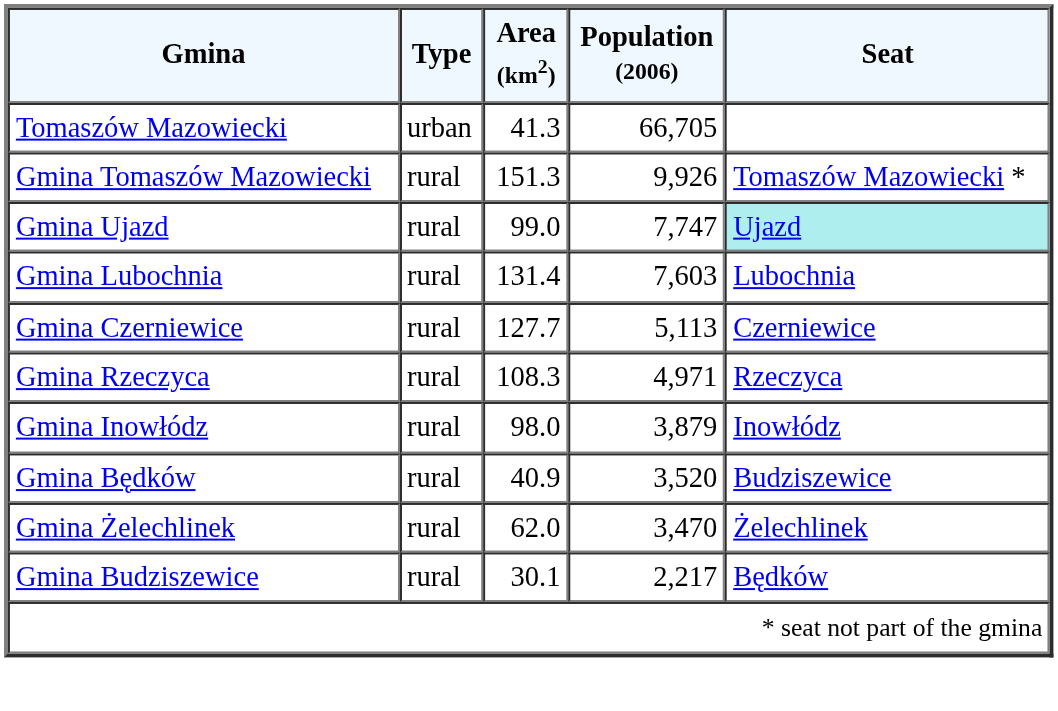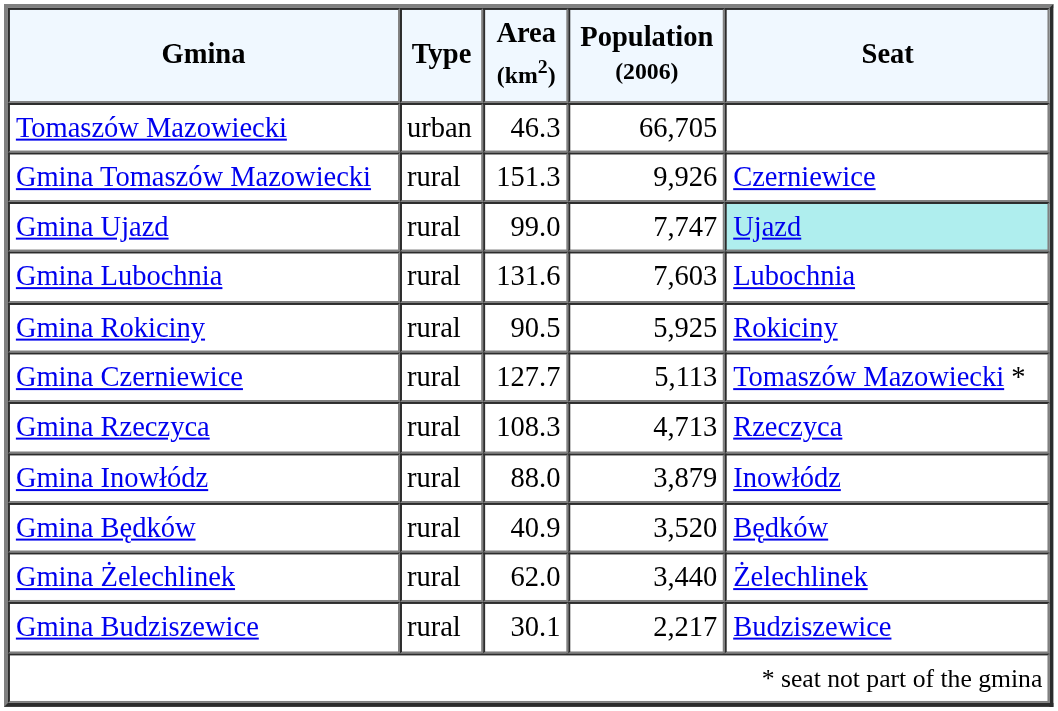Tomaszów Mazowiecki | Area (km2): 41.3 -> 46.3
Gmina Tomaszów Mazowiecki | Seat: Tomaszów Mazowiecki * -> Czerniewice
Gmina Lubochnia | Area (km2): 131.4 -> 131.6
+ row: Gmina Rokiciny | rural | 90.5 | 5,925 | Rokiciny
Gmina Czerniewice | Seat: Czerniewice -> Tomaszów Mazowiecki *
Gmina Rzeczyca | Population (2006): 4,971 -> 4,713
Gmina Inowłódz | Area (km2): 98.0 -> 88.0
Gmina Będków | Seat: Budziszewice -> Będków
Gmina Żelechlinek | Population (2006): 3,470 -> 3,440
Gmina Budziszewice | Seat: Będków -> Budziszewice
